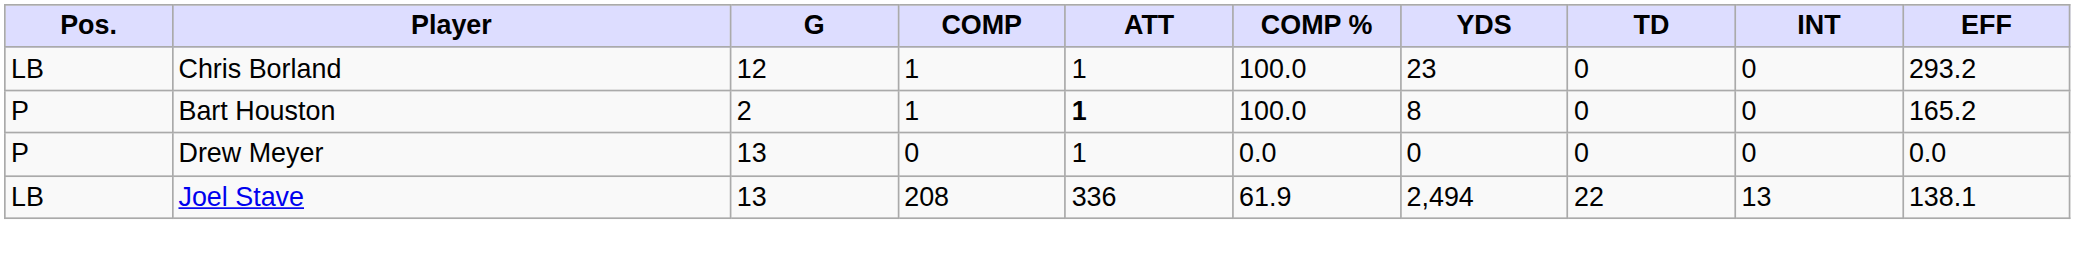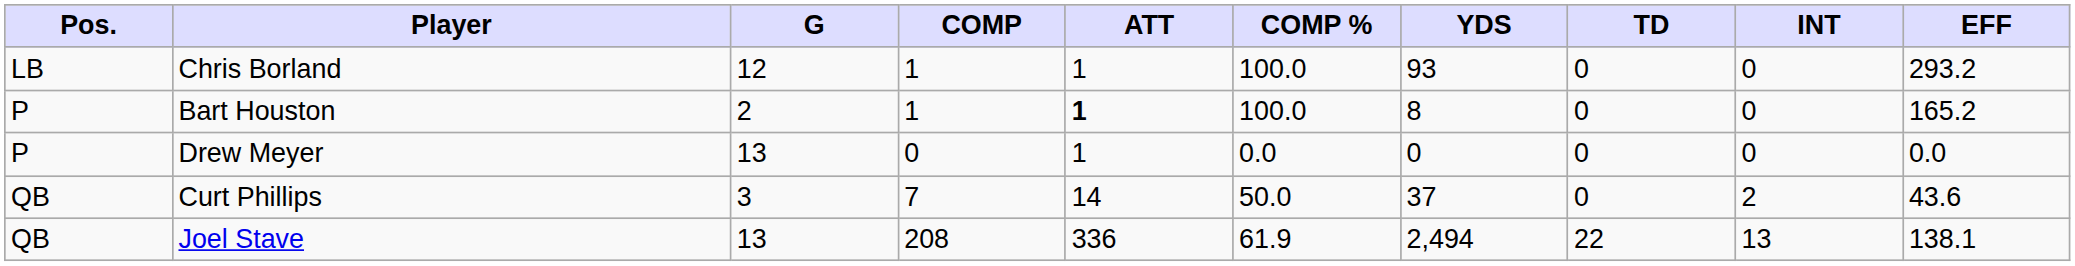Chris Borland | YDS: 23 -> 93
+ row: QB | Curt Phillips | 3 | 7 | 14 | 50.0 | 37 | 0 | 2 | 43.6
Joel Stave | Pos.: LB -> QB
